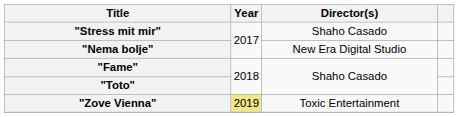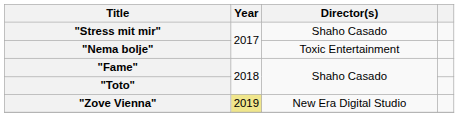"Nema bolje" | Director(s): New Era Digital Studio -> Toxic Entertainment
"Zove Vienna" | Director(s): Toxic Entertainment -> New Era Digital Studio
